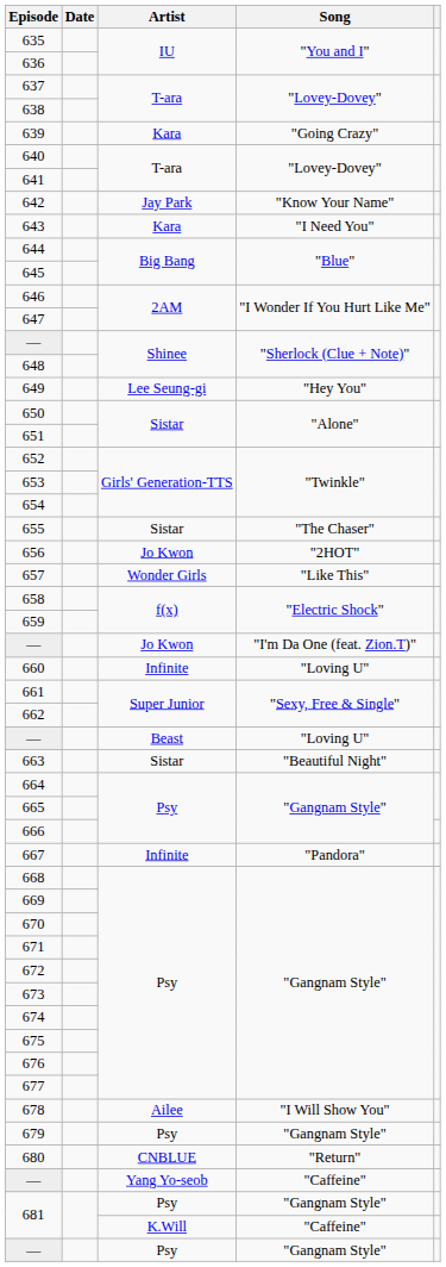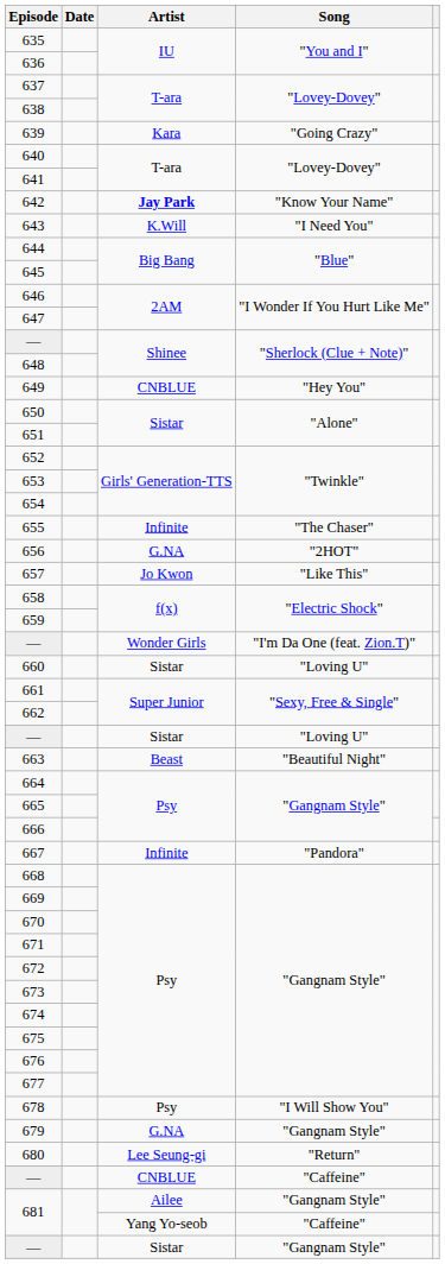642 | Artist: normal -> bold
643 | Artist: Kara -> K.Will
649 | Artist: Lee Seung-gi -> CNBLUE
655 | Artist: Sistar -> Infinite
656 | Artist: Jo Kwon -> G.NA
657 | Artist: Wonder Girls -> Jo Kwon
— / "I'm Da One (feat. Zion.T)" | Artist: Jo Kwon -> Wonder Girls
660 | Artist: Infinite -> Sistar
— / "Loving U" | Artist: Beast -> Sistar
663 | Artist: Sistar -> Beast
678 | Artist: Ailee -> Psy
679 | Artist: Psy -> G.NA
680 | Artist: CNBLUE -> Lee Seung-gi
— / "Caffeine" | Artist: Yang Yo-seob -> CNBLUE
681 / "Gangnam Style" | Artist: Psy -> Ailee
681 / "Caffeine" | Artist: K.Will -> Yang Yo-seob
— / "Gangnam Style" | Artist: Psy -> Sistar
